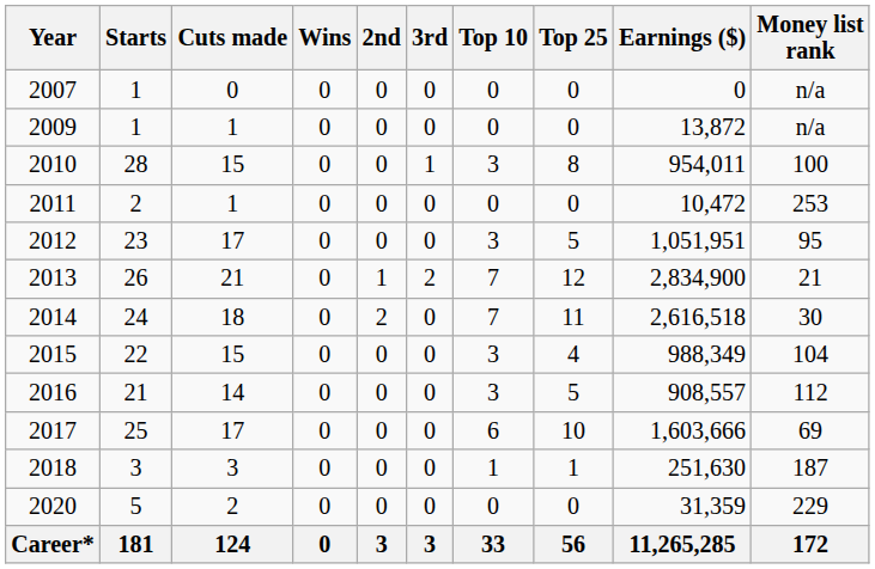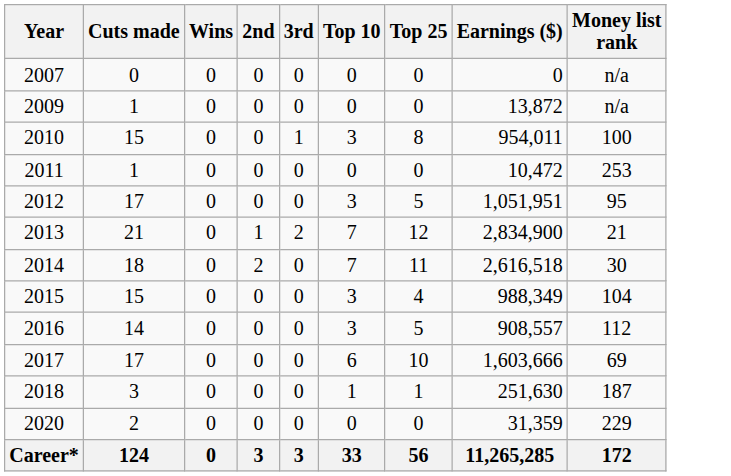- column: Starts | 1 | 1 | 28 | 2 | 23 | 26 | 24 | 22 | 21 | 25 | 3 | 5 | 181
